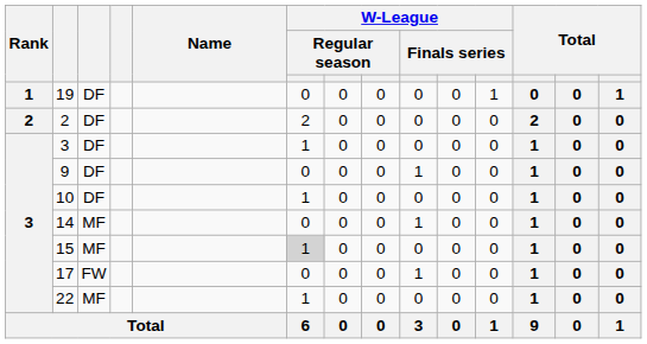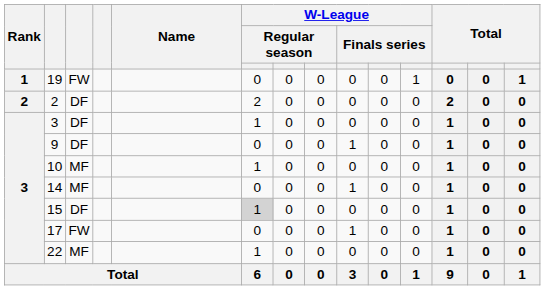19 | column 3: DF -> FW
10 | column 3: DF -> MF
15 | column 3: MF -> DF
